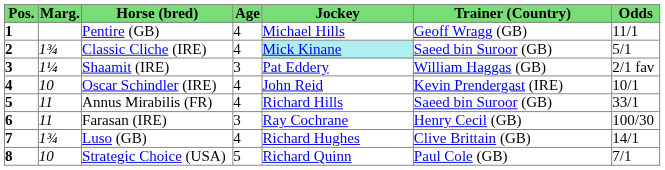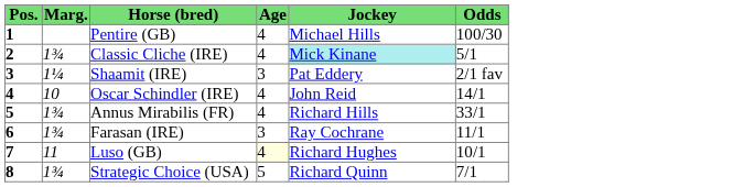- column: Trainer (Country) | Geoff Wragg (GB) | Saeed bin Suroor (GB) | William Haggas (GB) | Kevin Prendergast (IRE) | Saeed bin Suroor (GB) | Henry Cecil (GB) | Clive Brittain (GB) | Paul Cole (GB)
Pentire (GB) | Odds: 11/1 -> 100/30
Oscar Schindler (IRE) | Odds: 10/1 -> 14/1
Annus Mirabilis (FR) | Marg.: 11 -> 1¾
Farasan (IRE) | Marg.: 11 -> 1¾
Farasan (IRE) | Odds: 100/30 -> 11/1
Luso (GB) | Marg.: 1¾ -> 11
Luso (GB) | Age: no background -> lightyellow background
Luso (GB) | Odds: 14/1 -> 10/1
Strategic Choice (USA) | Marg.: 10 -> 1¾
